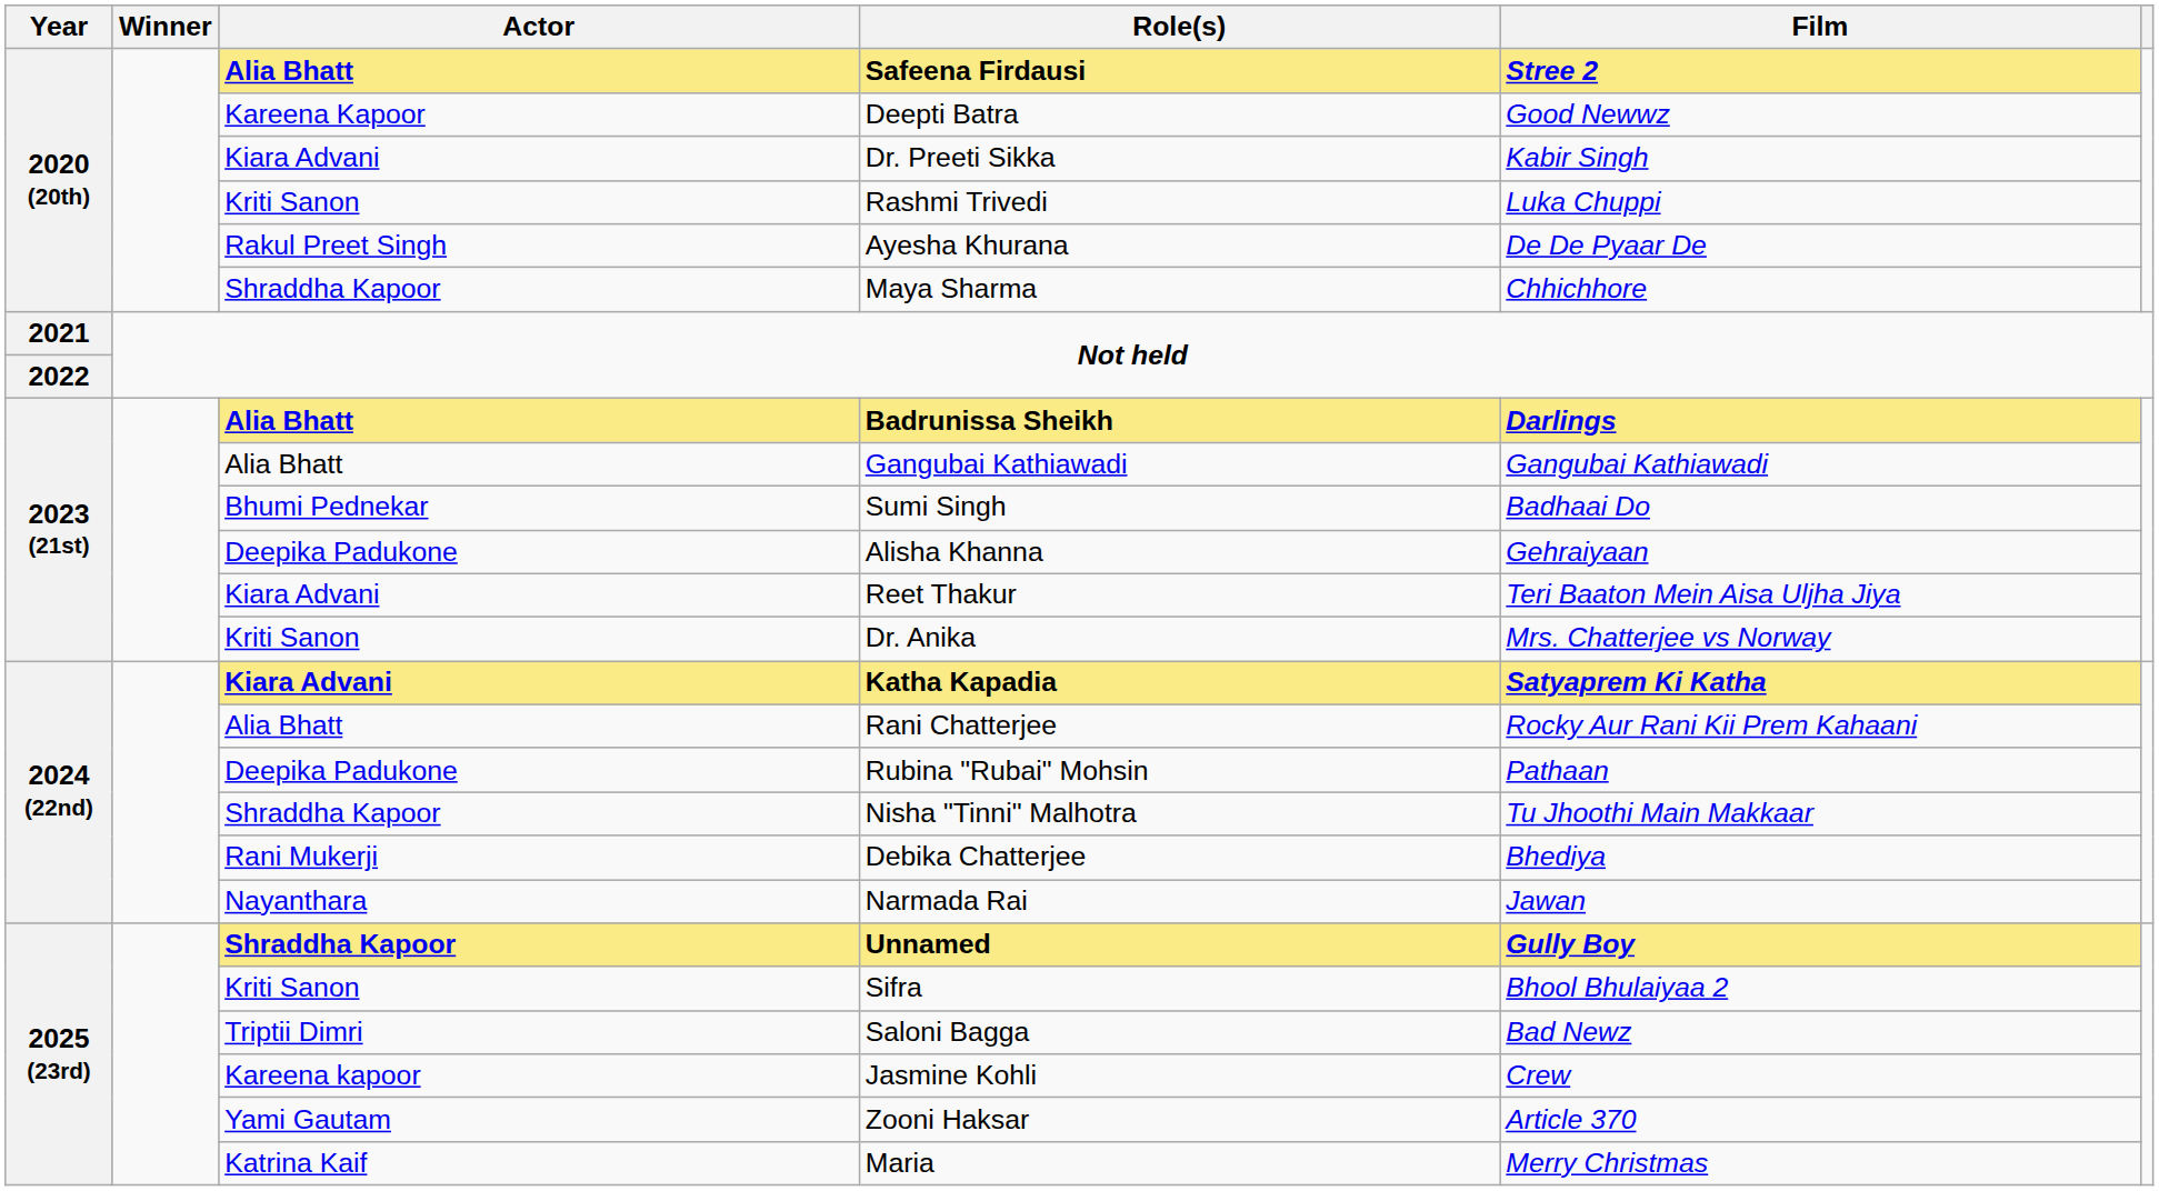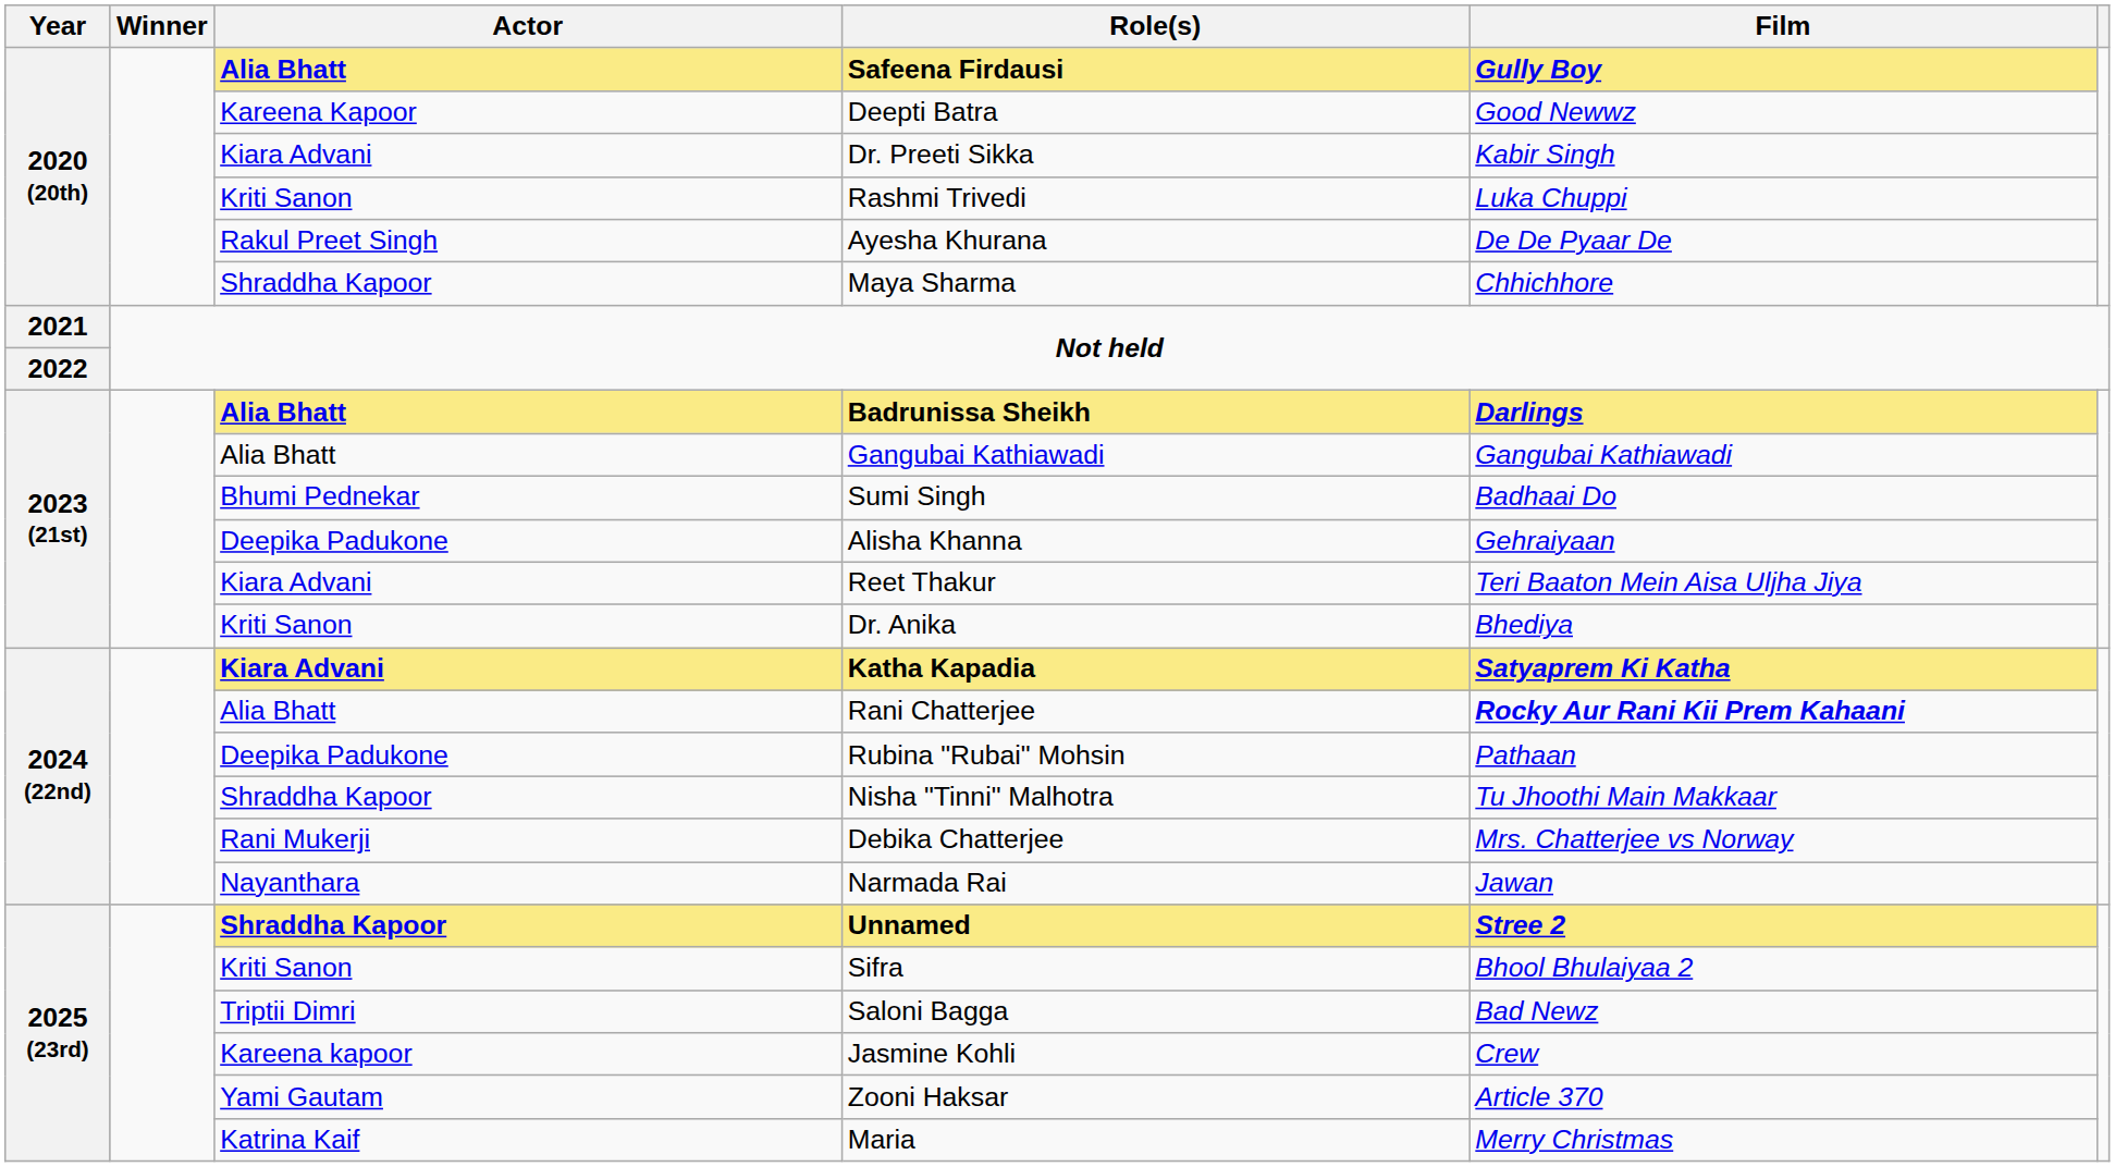Safeena Firdausi | Film: Stree 2 -> Gully Boy
Dr. Anika | Film: Mrs. Chatterjee vs Norway -> Bhediya
Rani Chatterjee | Film: normal -> bold
Debika Chatterjee | Film: Bhediya -> Mrs. Chatterjee vs Norway
Unnamed | Film: Gully Boy -> Stree 2
